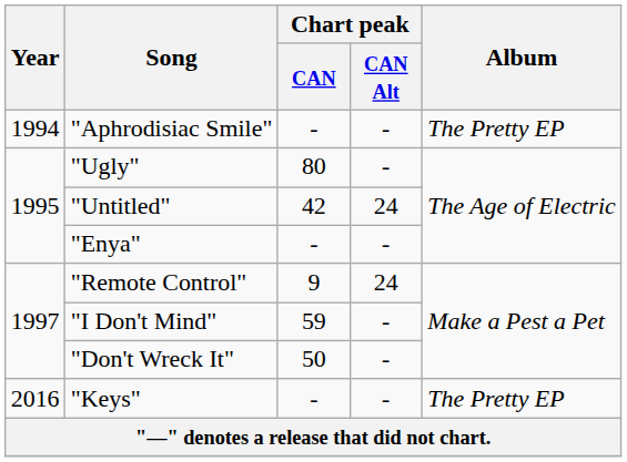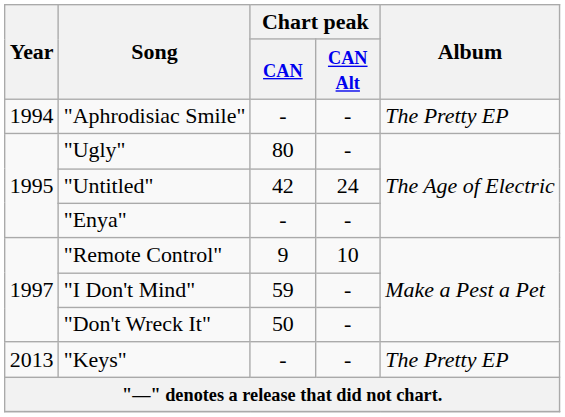"Remote Control" | Chart peak / CAN Alt: 24 -> 10
"Keys" | Year: 2016 -> 2013
